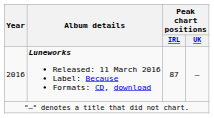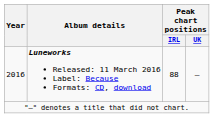2016 | Peak chart positions / IRL: 87 -> 88
